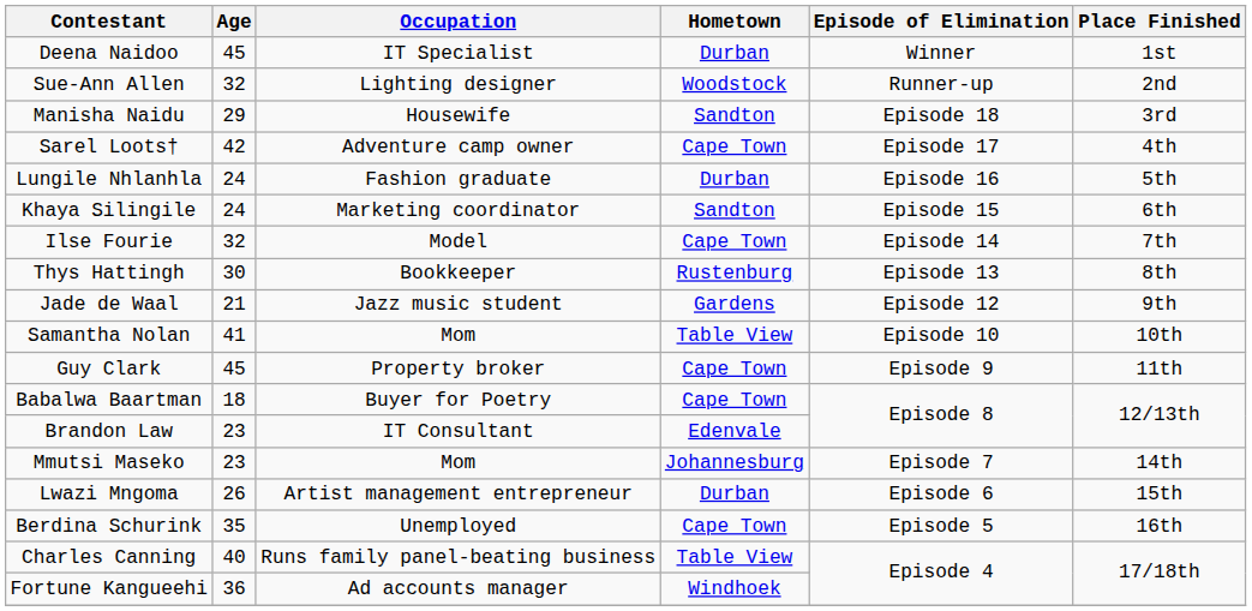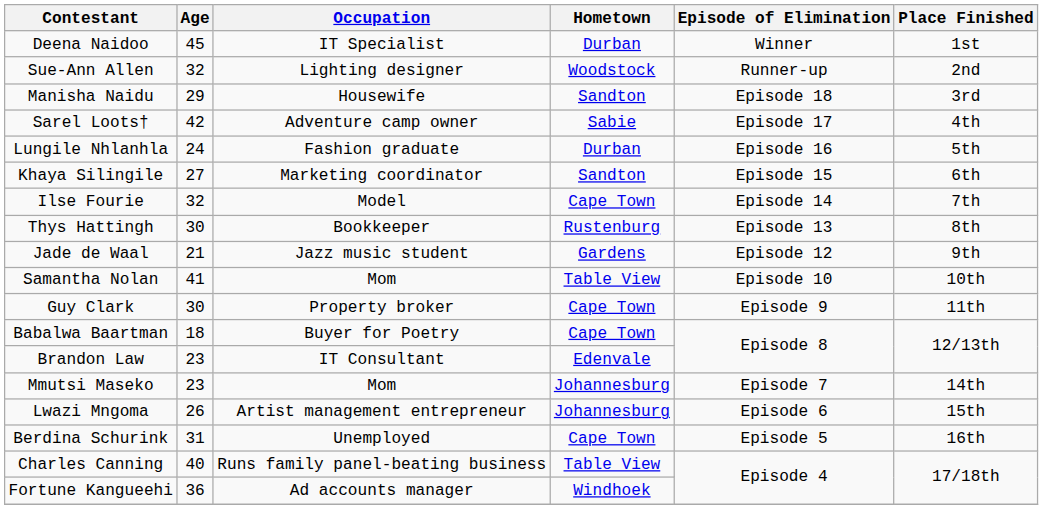Sarel Loots† | Hometown: Cape Town -> Sabie
Khaya Silingile | Age: 24 -> 27
Guy Clark | Age: 45 -> 30
Lwazi Mngoma | Hometown: Durban -> Johannesburg
Berdina Schurink | Age: 35 -> 31
